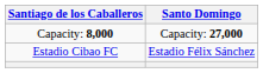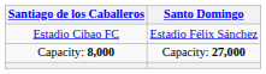rows swapped: Estadio Cibao FC <-> Capacity: 8,000
